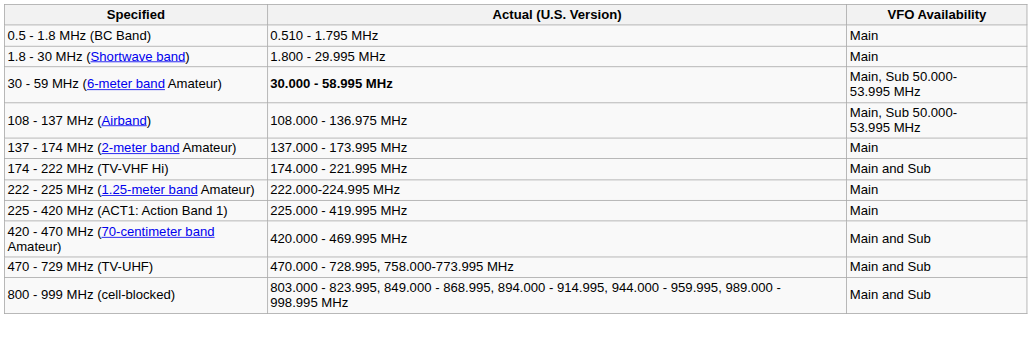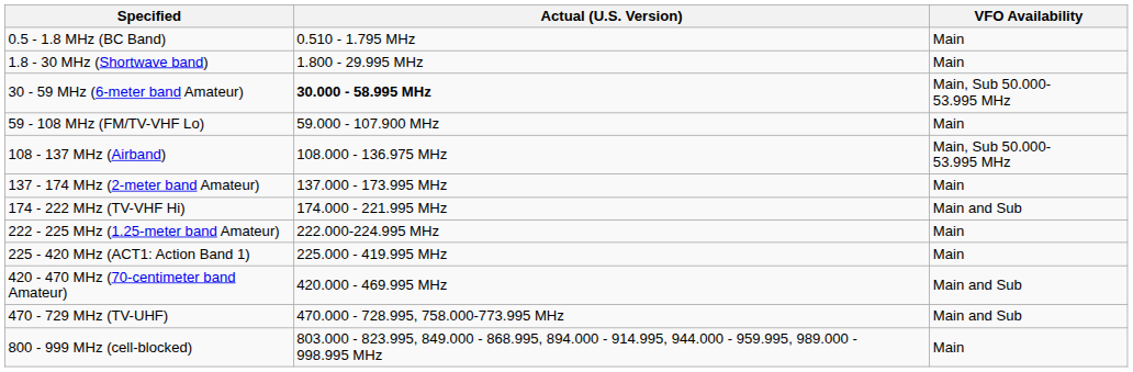+ row: 59 - 108 MHz (FM/TV-VHF Lo) | 59.000 - 107.900 MHz | Main
800 - 999 MHz (cell-blocked) | VFO Availability: Main and Sub -> Main
